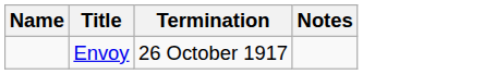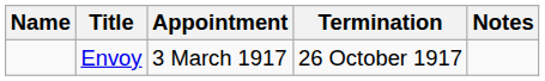+ column: Appointment | 3 March 1917
